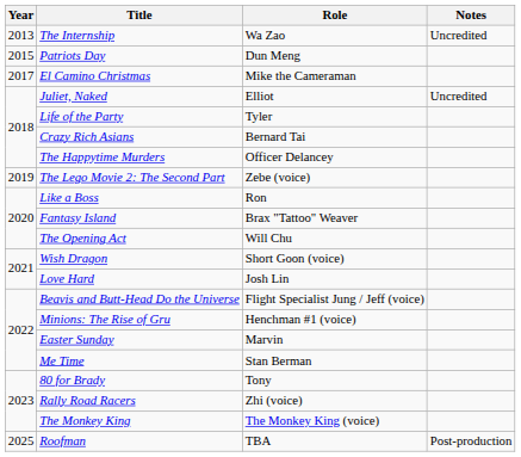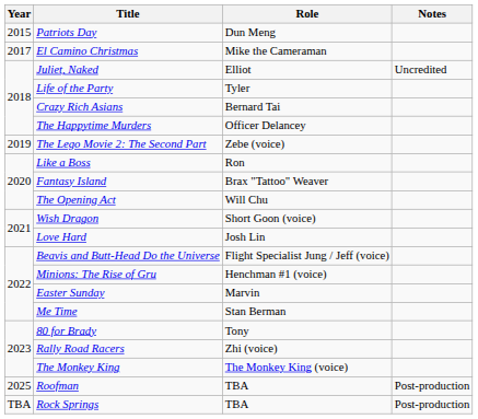- row: 2013 | The Internship | Wa Zao | Uncredited
+ row: TBA | Rock Springs | TBA | Post-production
